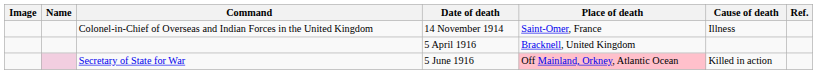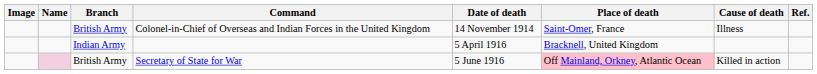+ column: Branch | British Army | Indian Army | British Army
